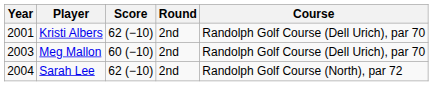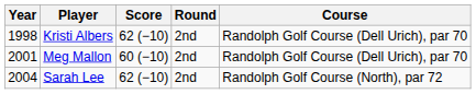Kristi Albers | Year: 2001 -> 1998
Meg Mallon | Year: 2003 -> 2001
